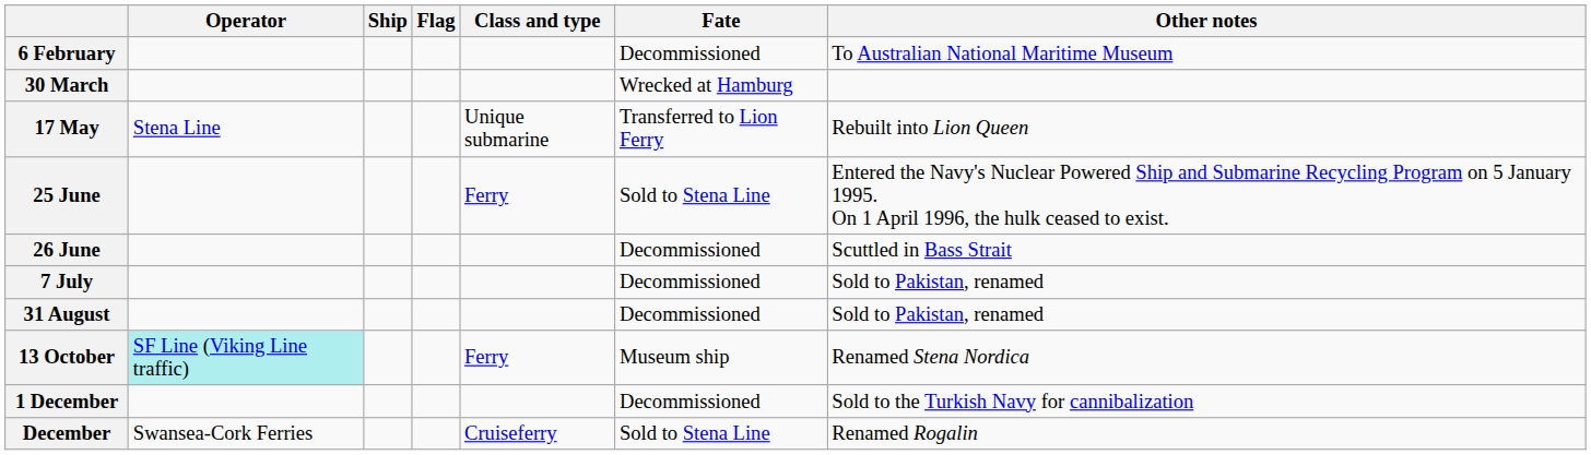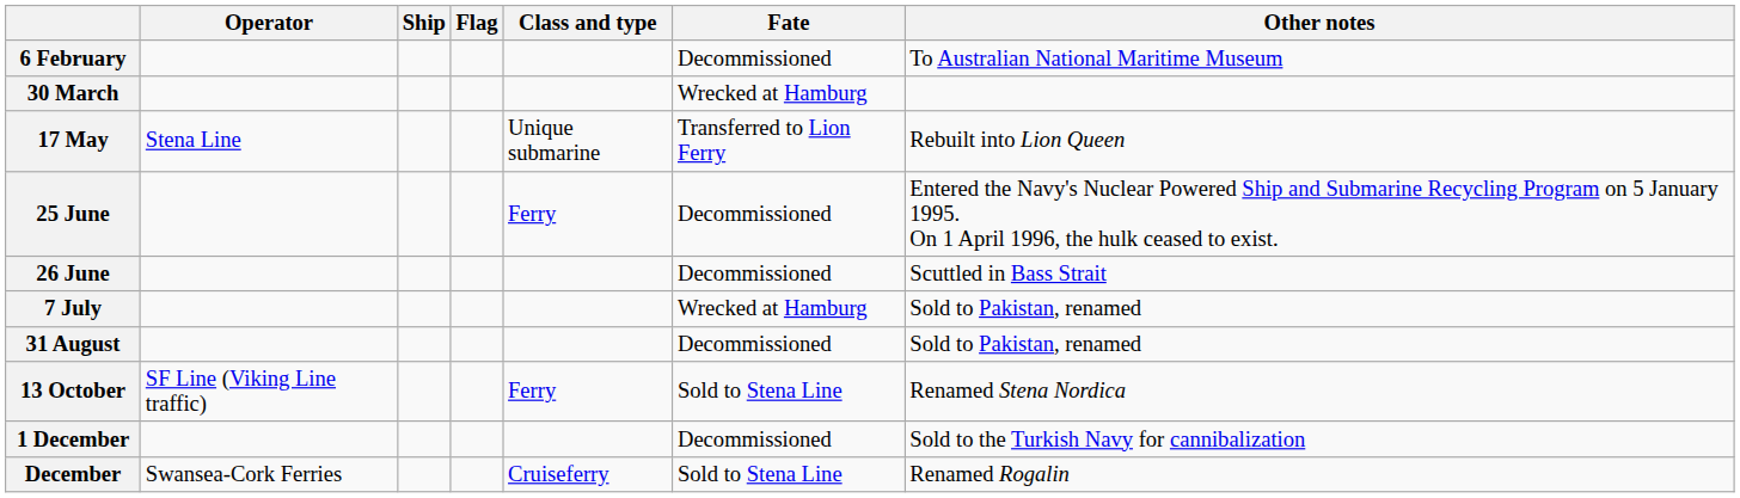25 June | Fate: Sold to Stena Line -> Decommissioned
7 July | Fate: Decommissioned -> Wrecked at Hamburg
13 October | Operator: paleturquoise background -> no background
13 October | Fate: Museum ship -> Sold to Stena Line
